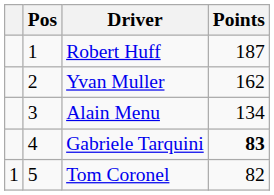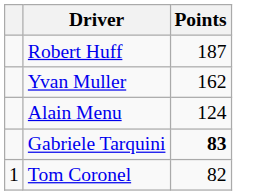- column: Pos | 1 | 2 | 3 | 4 | 5
Alain Menu | Points: 134 -> 124
